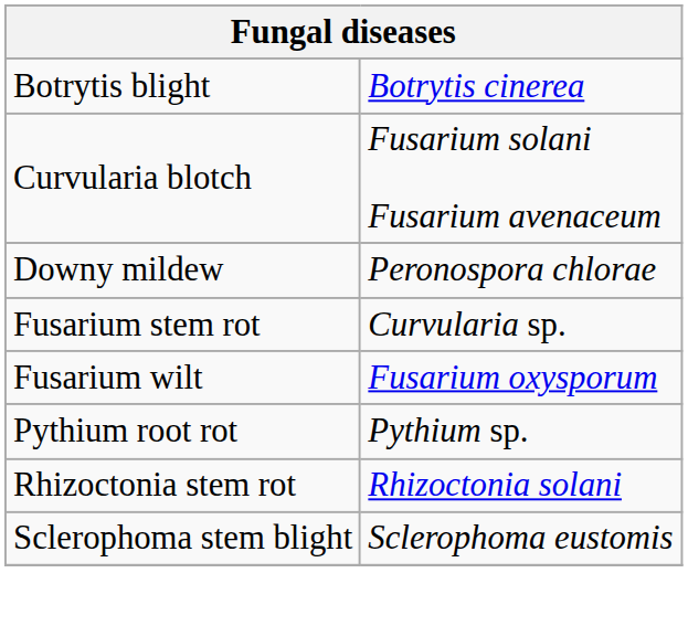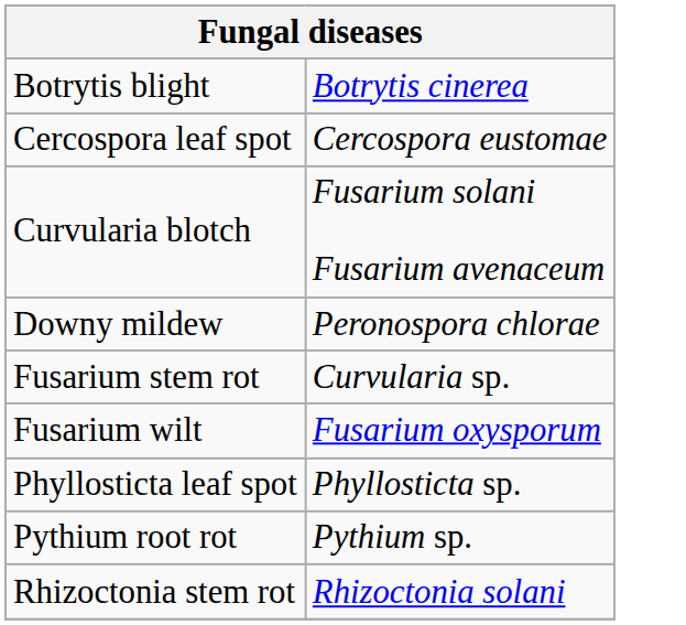+ row: Cercospora leaf spot | Cercospora eustomae
+ row: Phyllosticta leaf spot | Phyllosticta sp.
- row: Sclerophoma stem blight | Sclerophoma eustomis
